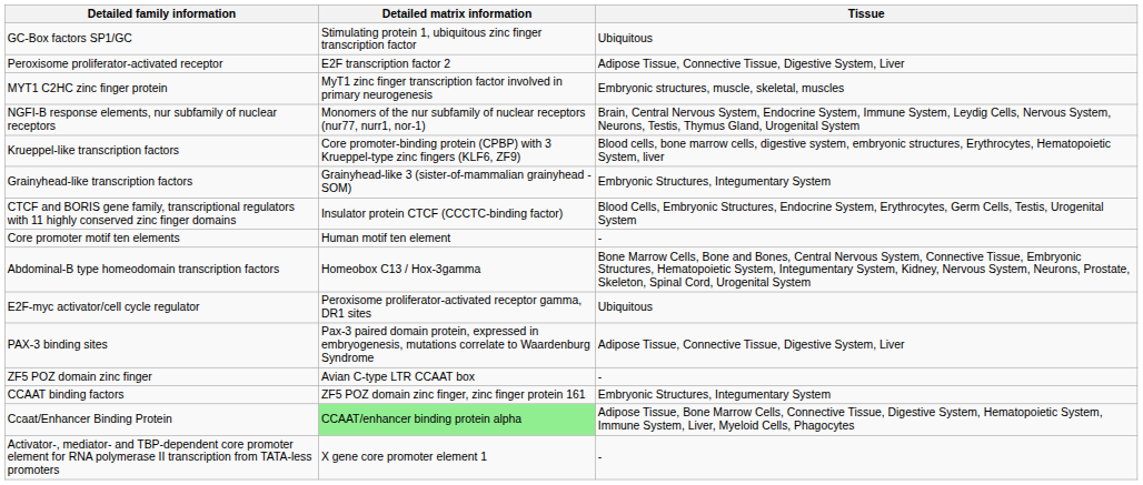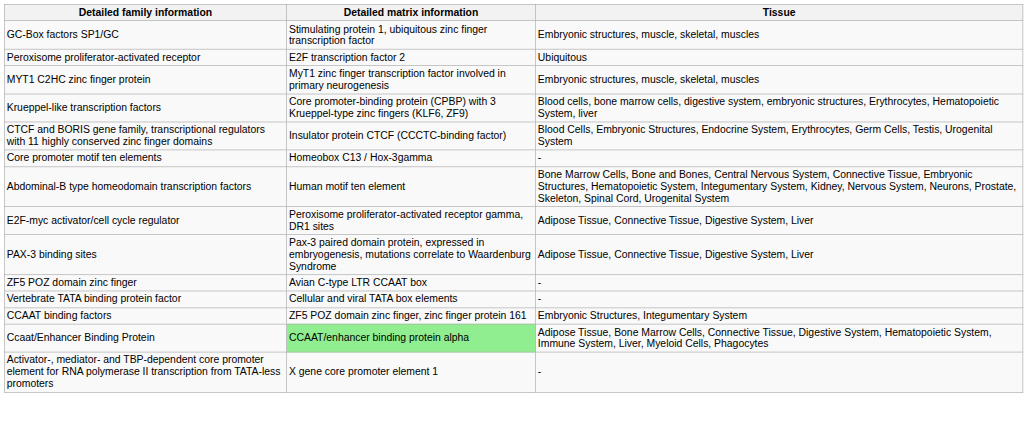GC-Box factors SP1/GC | Tissue: Ubiquitous -> Embryonic structures, muscle, skeletal, muscles
Peroxisome proliferator-activated receptor | Tissue: Adipose Tissue, Connective Tissue, Digestive System, Liver -> Ubiquitous
- row: NGFI-B response elements, nur subfamily of nuclear receptors | Monomers of the nur subfamily of nuclear receptors (nur77, nurr1, nor-1) | Brain, Central Nervous System, Endocrine System, Immune System, Leydig Cells, Nervous System, Neurons, Testis, Thymus Gland, Urogenital System
- row: Grainyhead-like transcription factors | Grainyhead-like 3 (sister-of-mammalian grainyhead - SOM) | Embryonic Structures, Integumentary System
Core promoter motif ten elements | Detailed matrix information: Human motif ten element -> Homeobox C13 / Hox-3gamma
Abdominal-B type homeodomain transcription factors | Detailed matrix information: Homeobox C13 / Hox-3gamma -> Human motif ten element
E2F-myc activator/cell cycle regulator | Tissue: Ubiquitous -> Adipose Tissue, Connective Tissue, Digestive System, Liver
+ row: Vertebrate TATA binding protein factor | Cellular and viral TATA box elements | -
